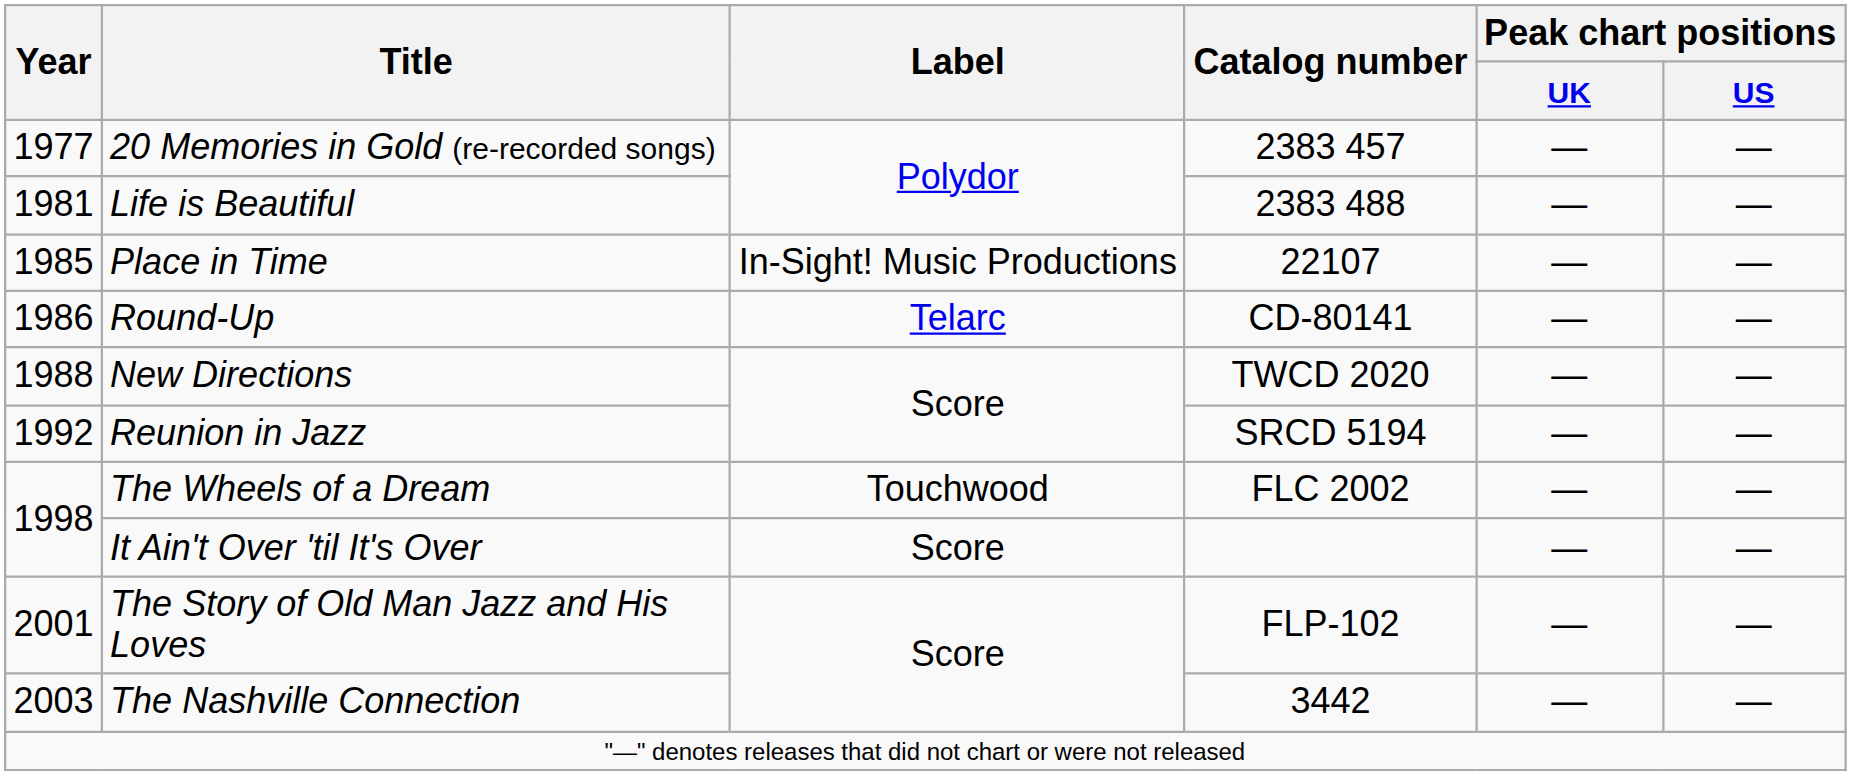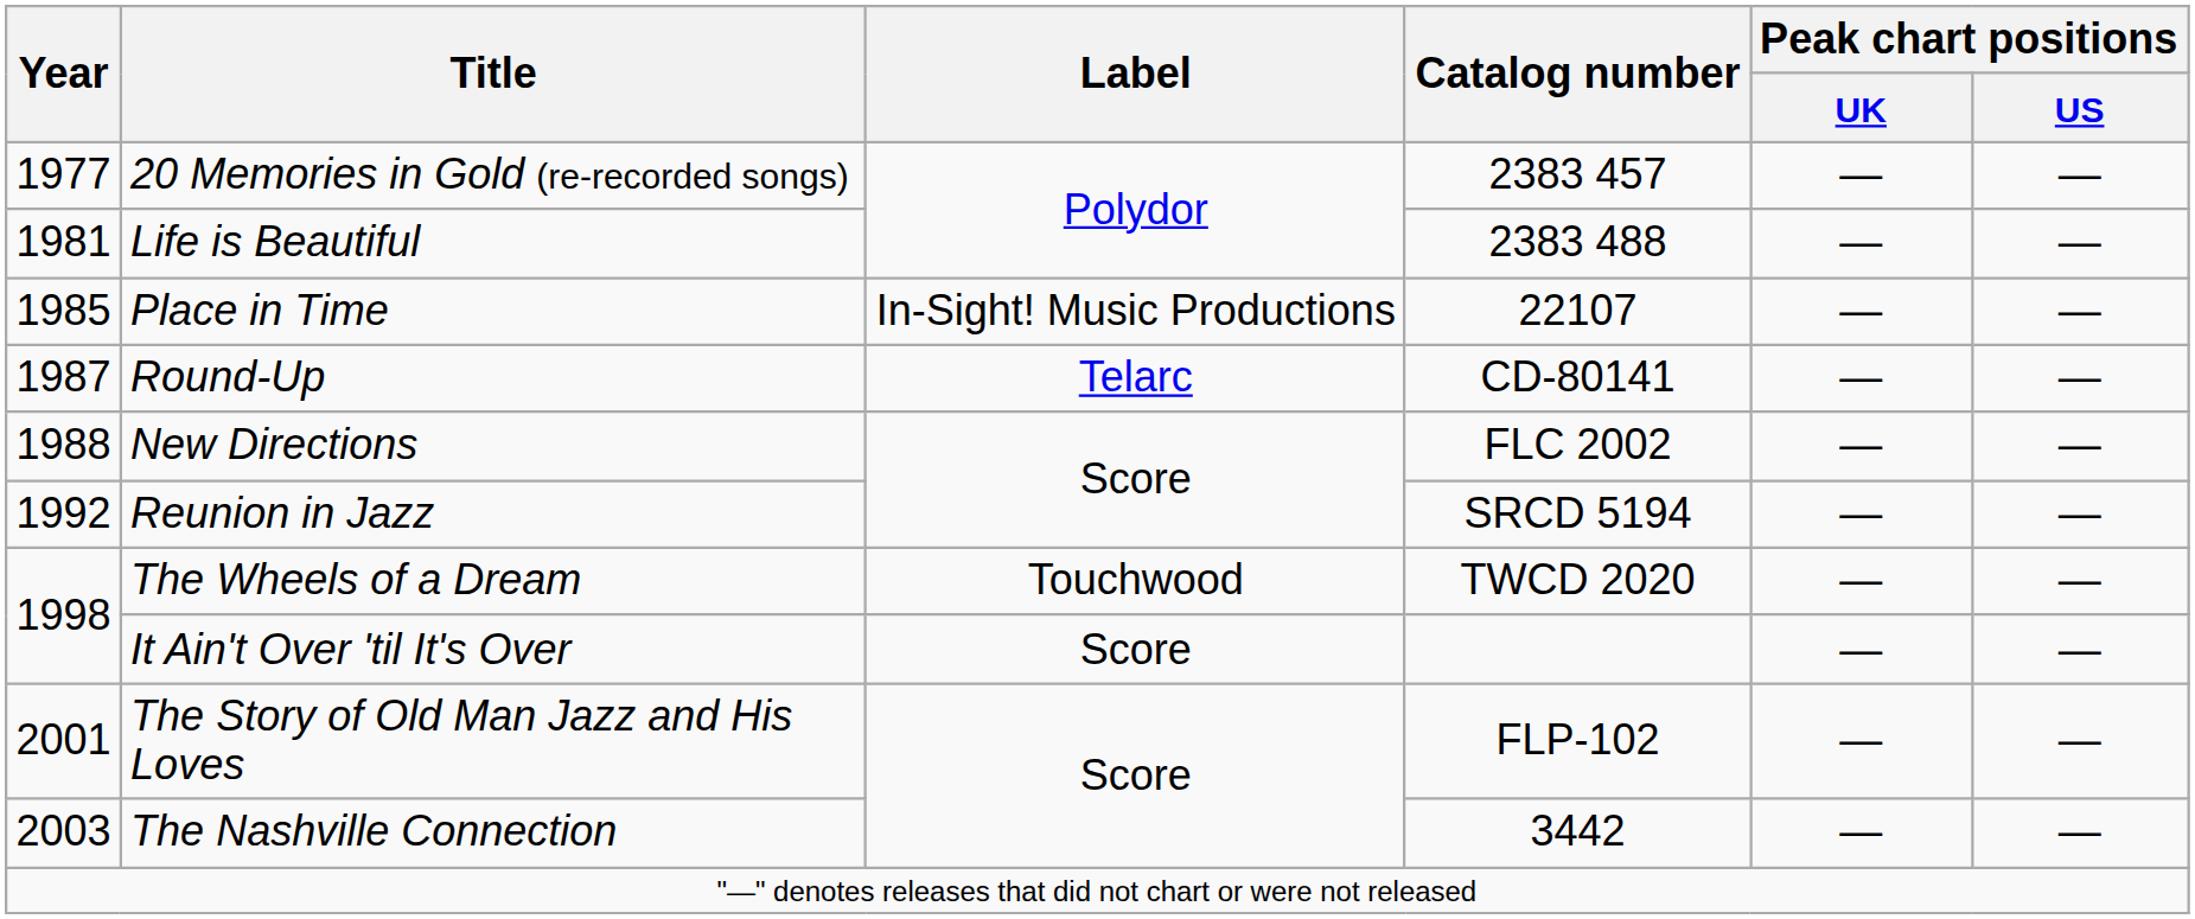Round-Up | Year: 1986 -> 1987
New Directions | Catalog number: TWCD 2020 -> FLC 2002
The Wheels of a Dream | Catalog number: FLC 2002 -> TWCD 2020
